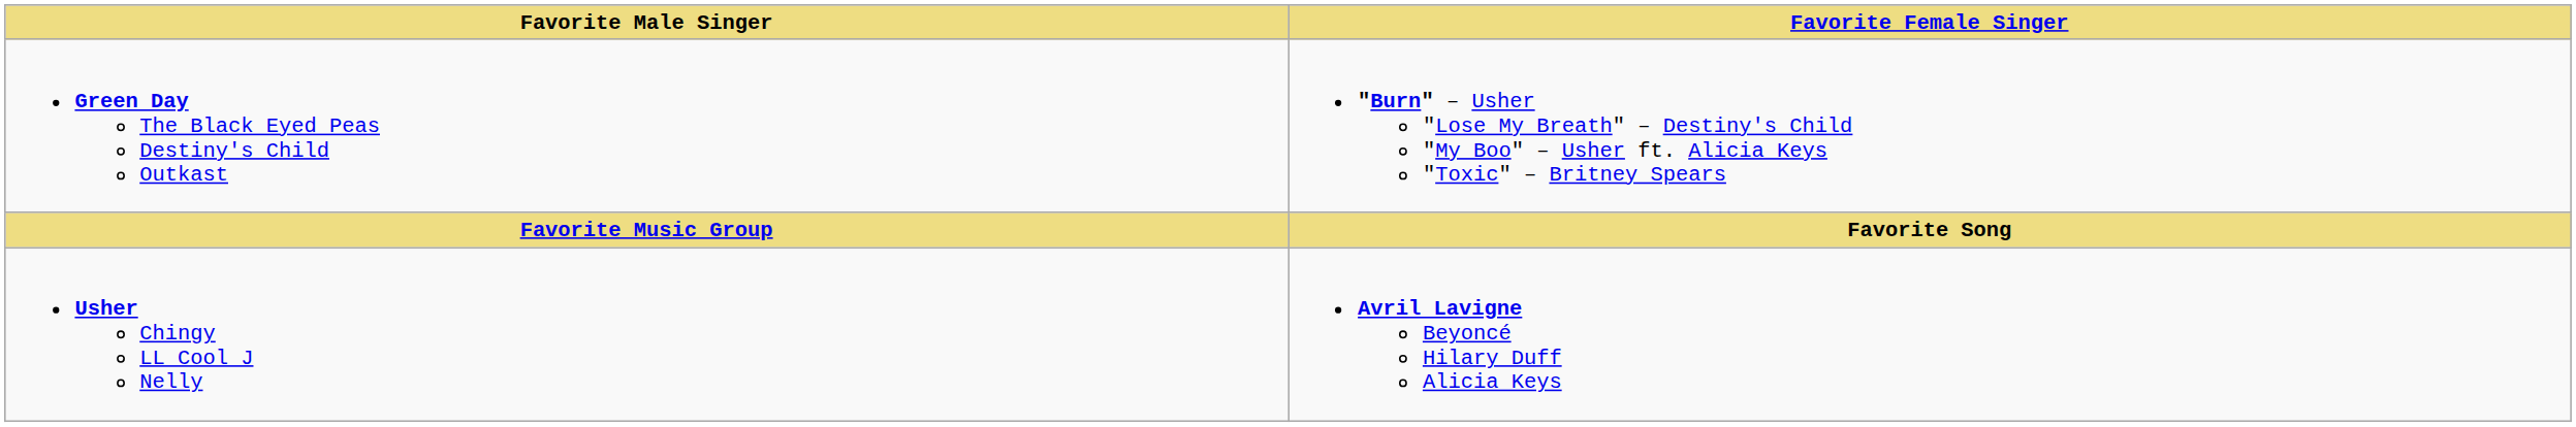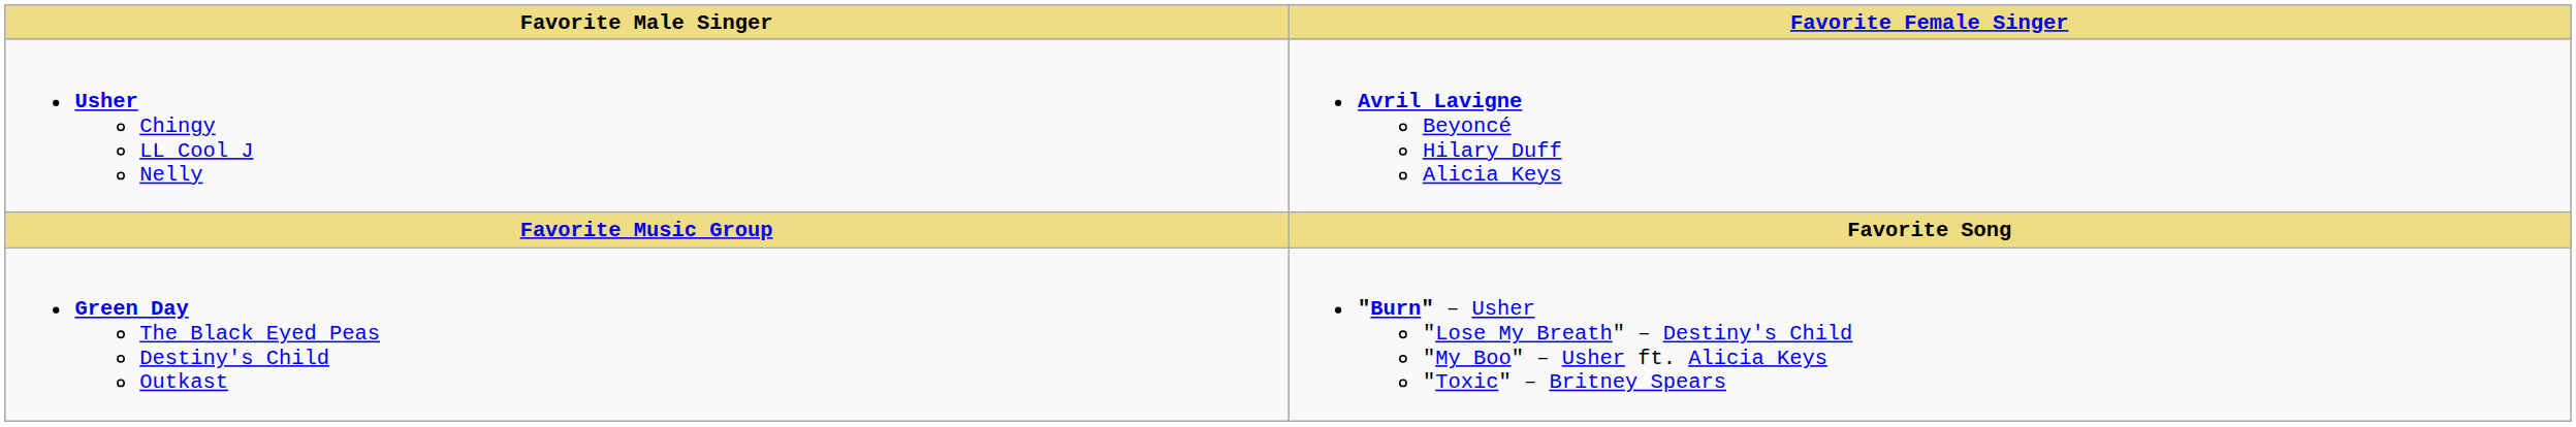rows swapped: Usher Chingy LL Cool J Nelly <-> Green Day The Black Eyed Peas Destiny's Child Outkast
